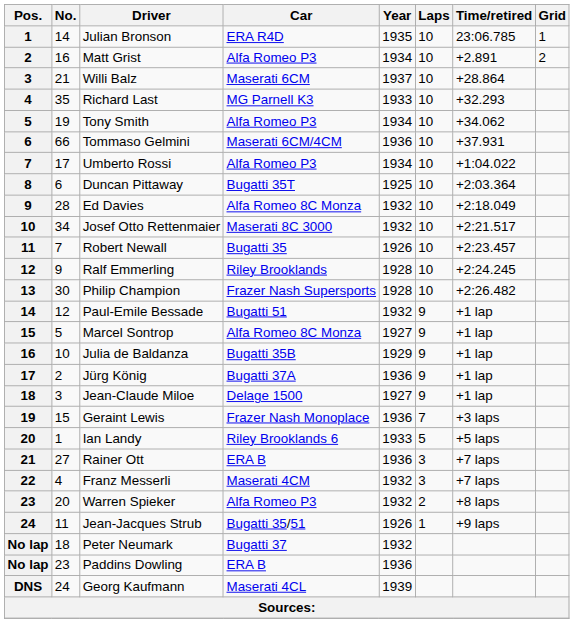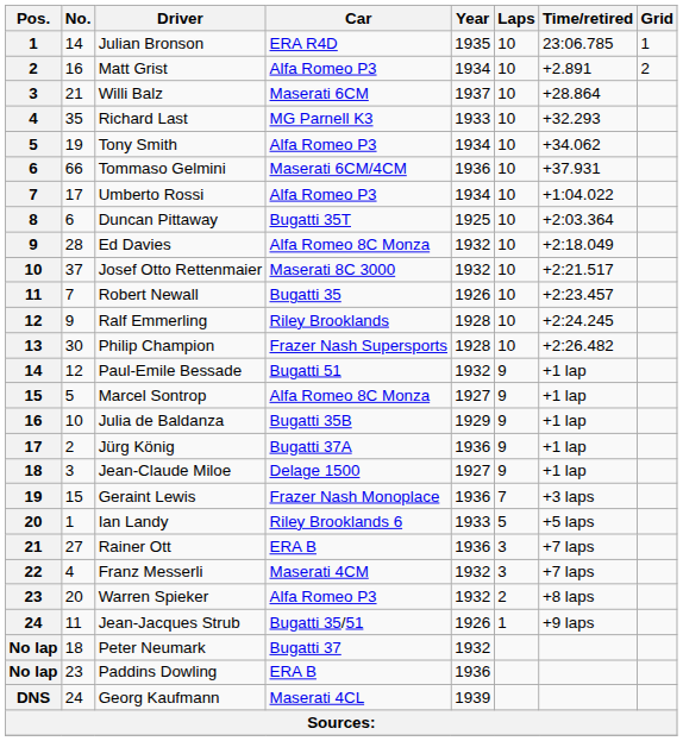Josef Otto Rettenmaier | No.: 34 -> 37
